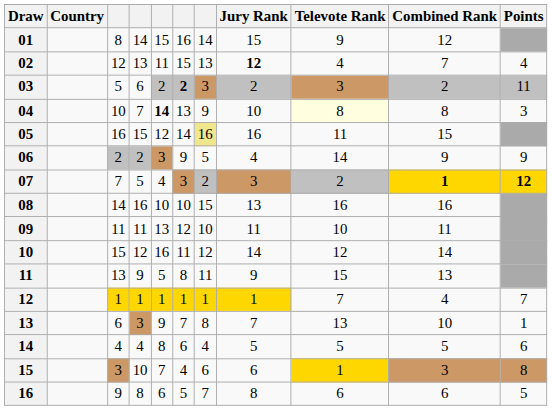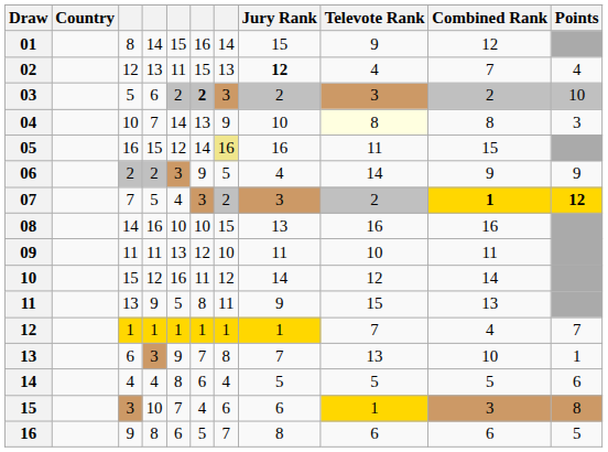03 | Points: 11 -> 10
04 | column 5: bold -> normal
